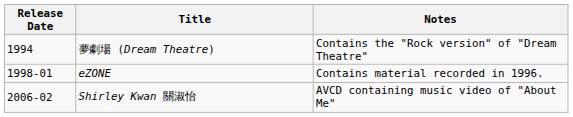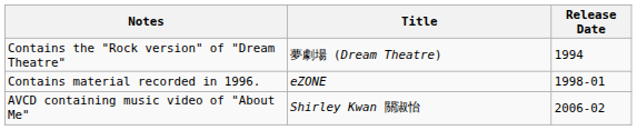columns swapped: Release Date <-> Notes
